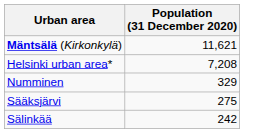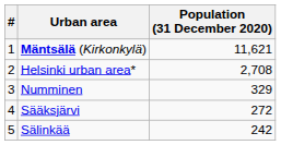+ column: # | 1 | 2 | 3 | 4 | 5
Helsinki urban area* | Population (31 December 2020): 7,208 -> 2,708
Sääksjärvi | Population (31 December 2020): 275 -> 272
